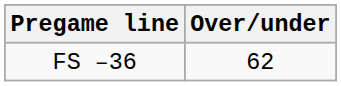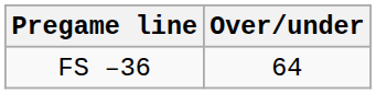FS –36 | Over/under: 62 -> 64
